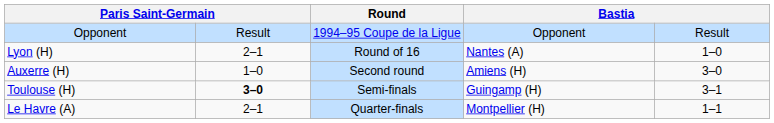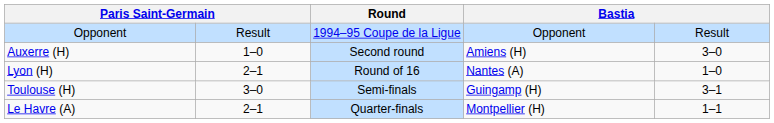rows swapped: Auxerre (H) <-> Lyon (H)
Toulouse (H) | column 2: bold -> normal
